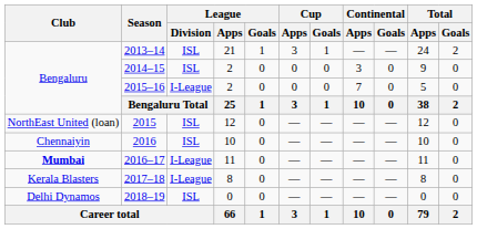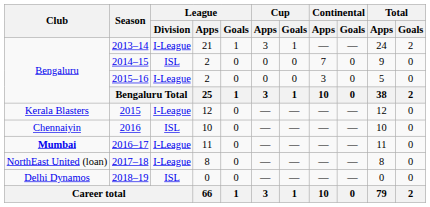2013–14 | League / Division: ISL -> I-League
2014–15 | Continental / Apps: 3 -> 7
2015–16 | Continental / Apps: 7 -> 3
2015 | Club: NorthEast United (loan) -> Kerala Blasters
2015 | League / Division: ISL -> I-League
2017–18 | Club: Kerala Blasters -> NorthEast United (loan)
